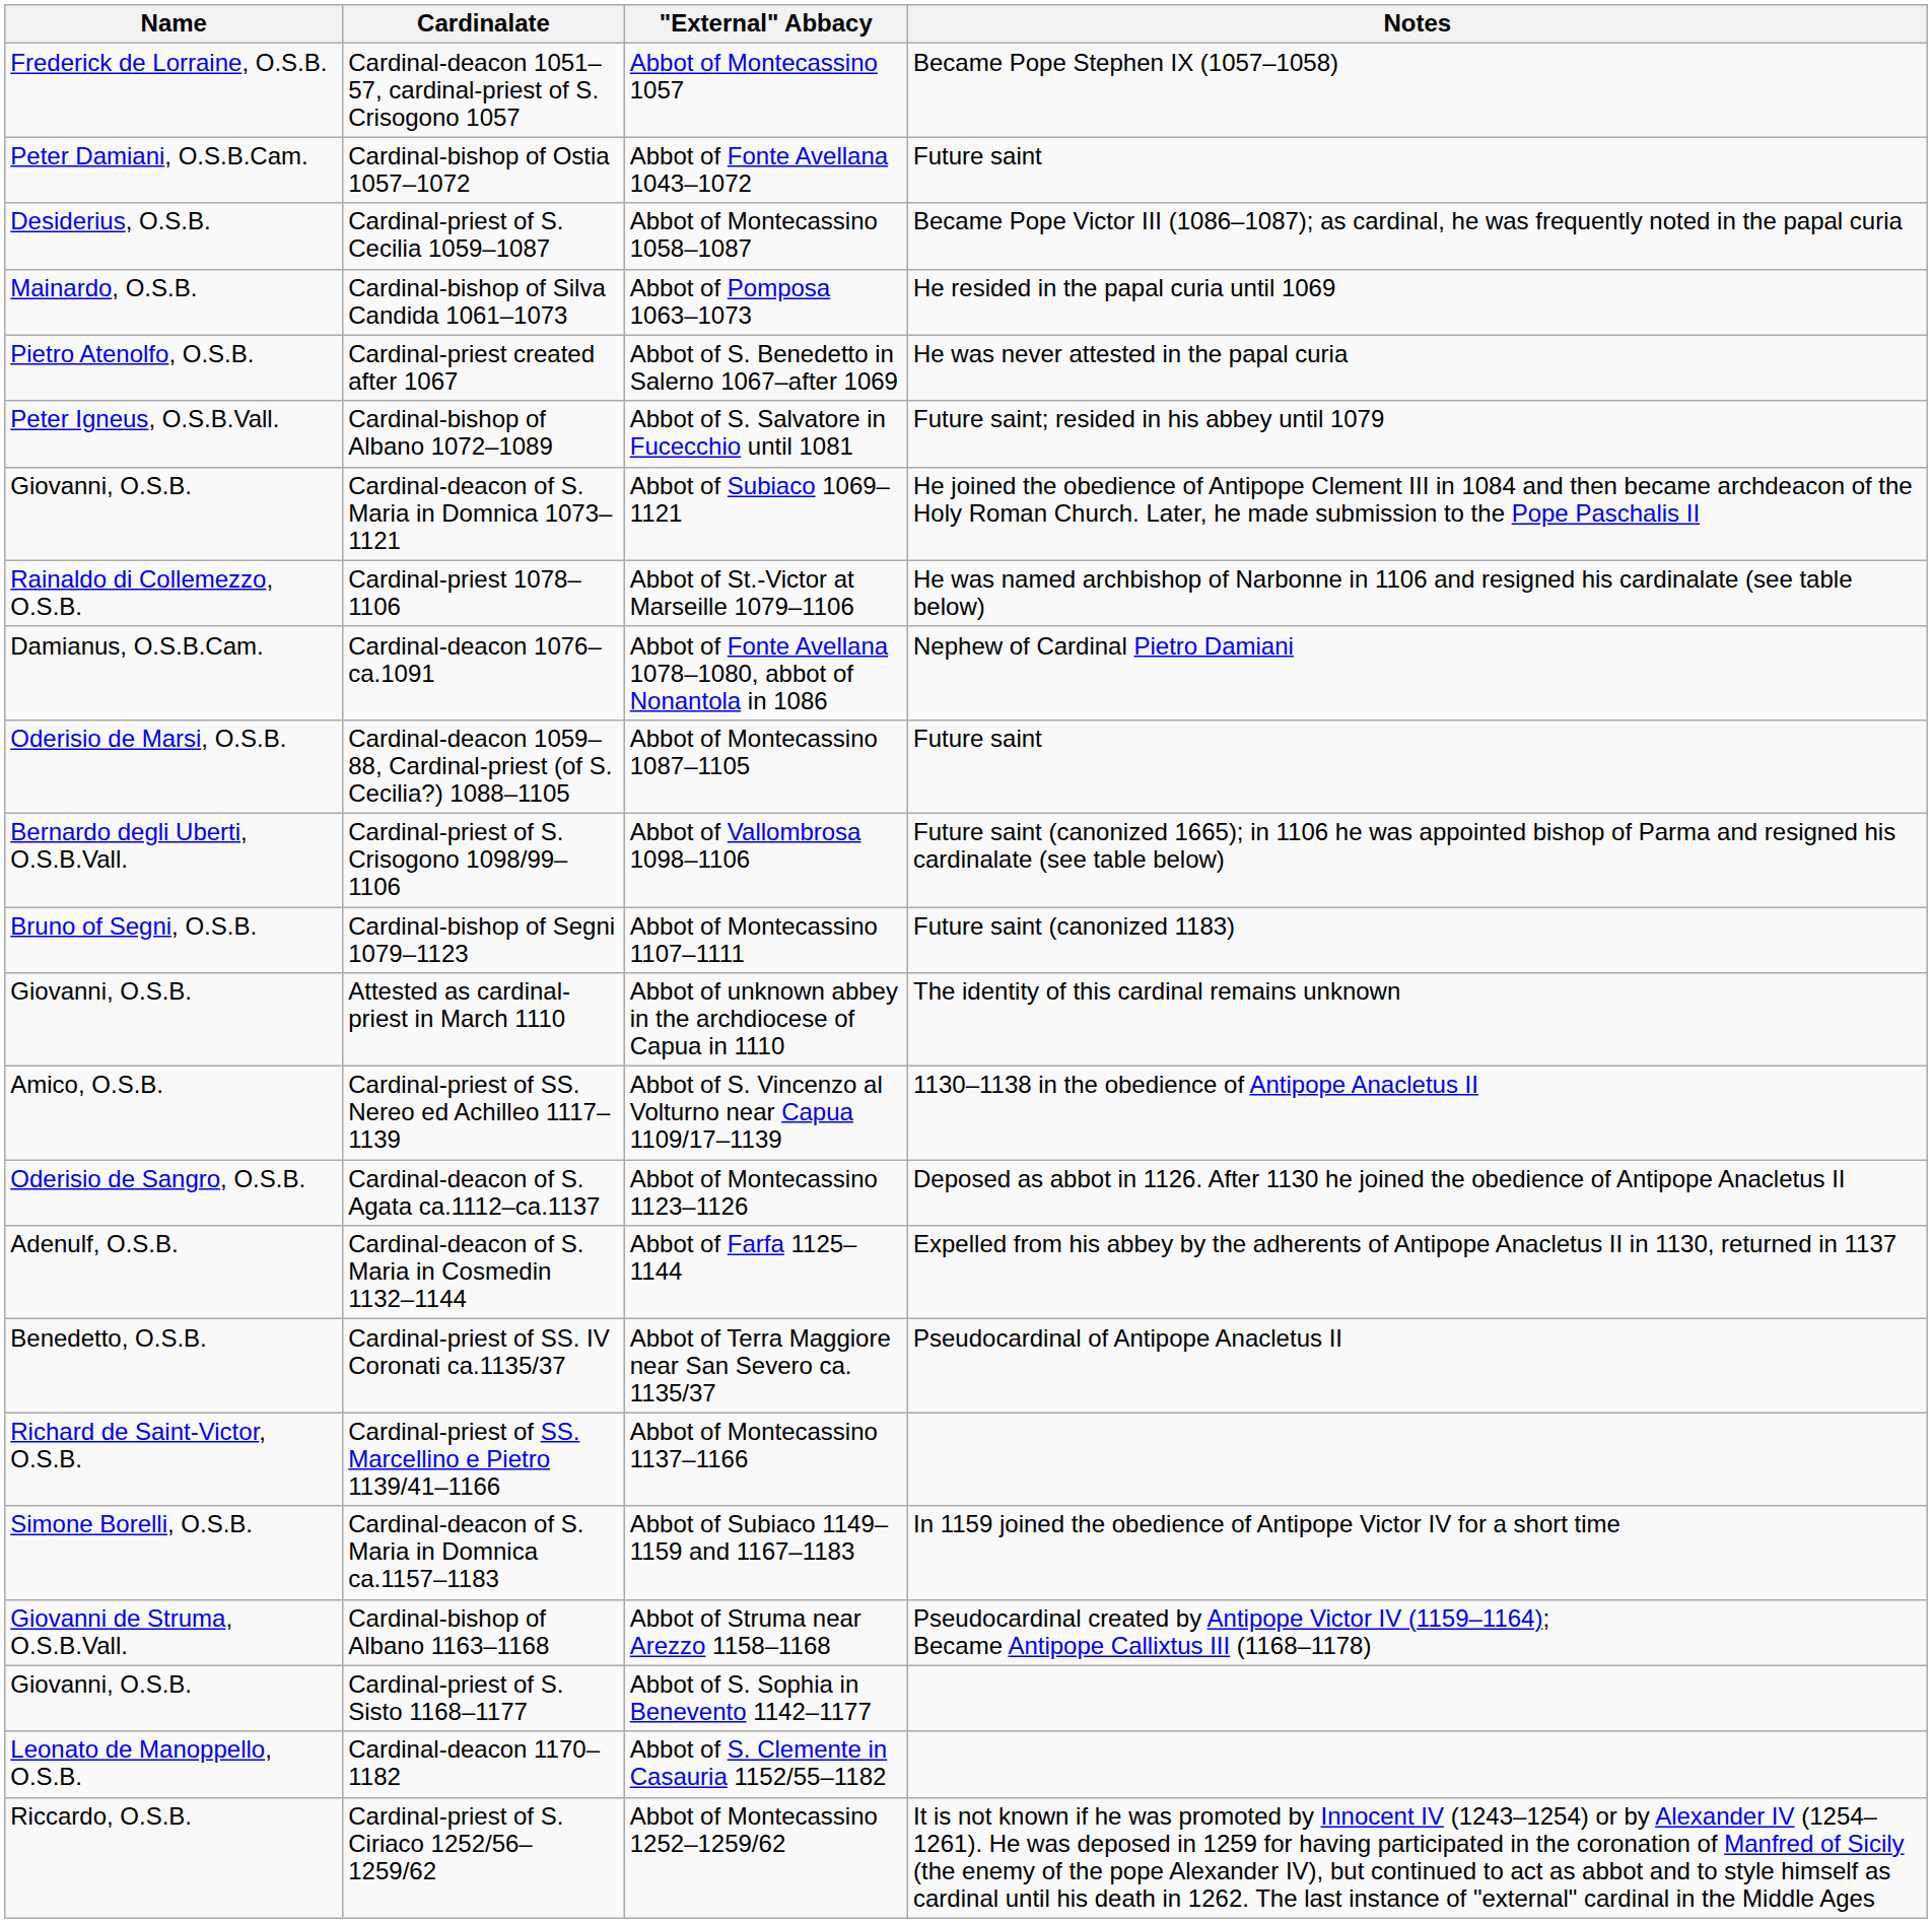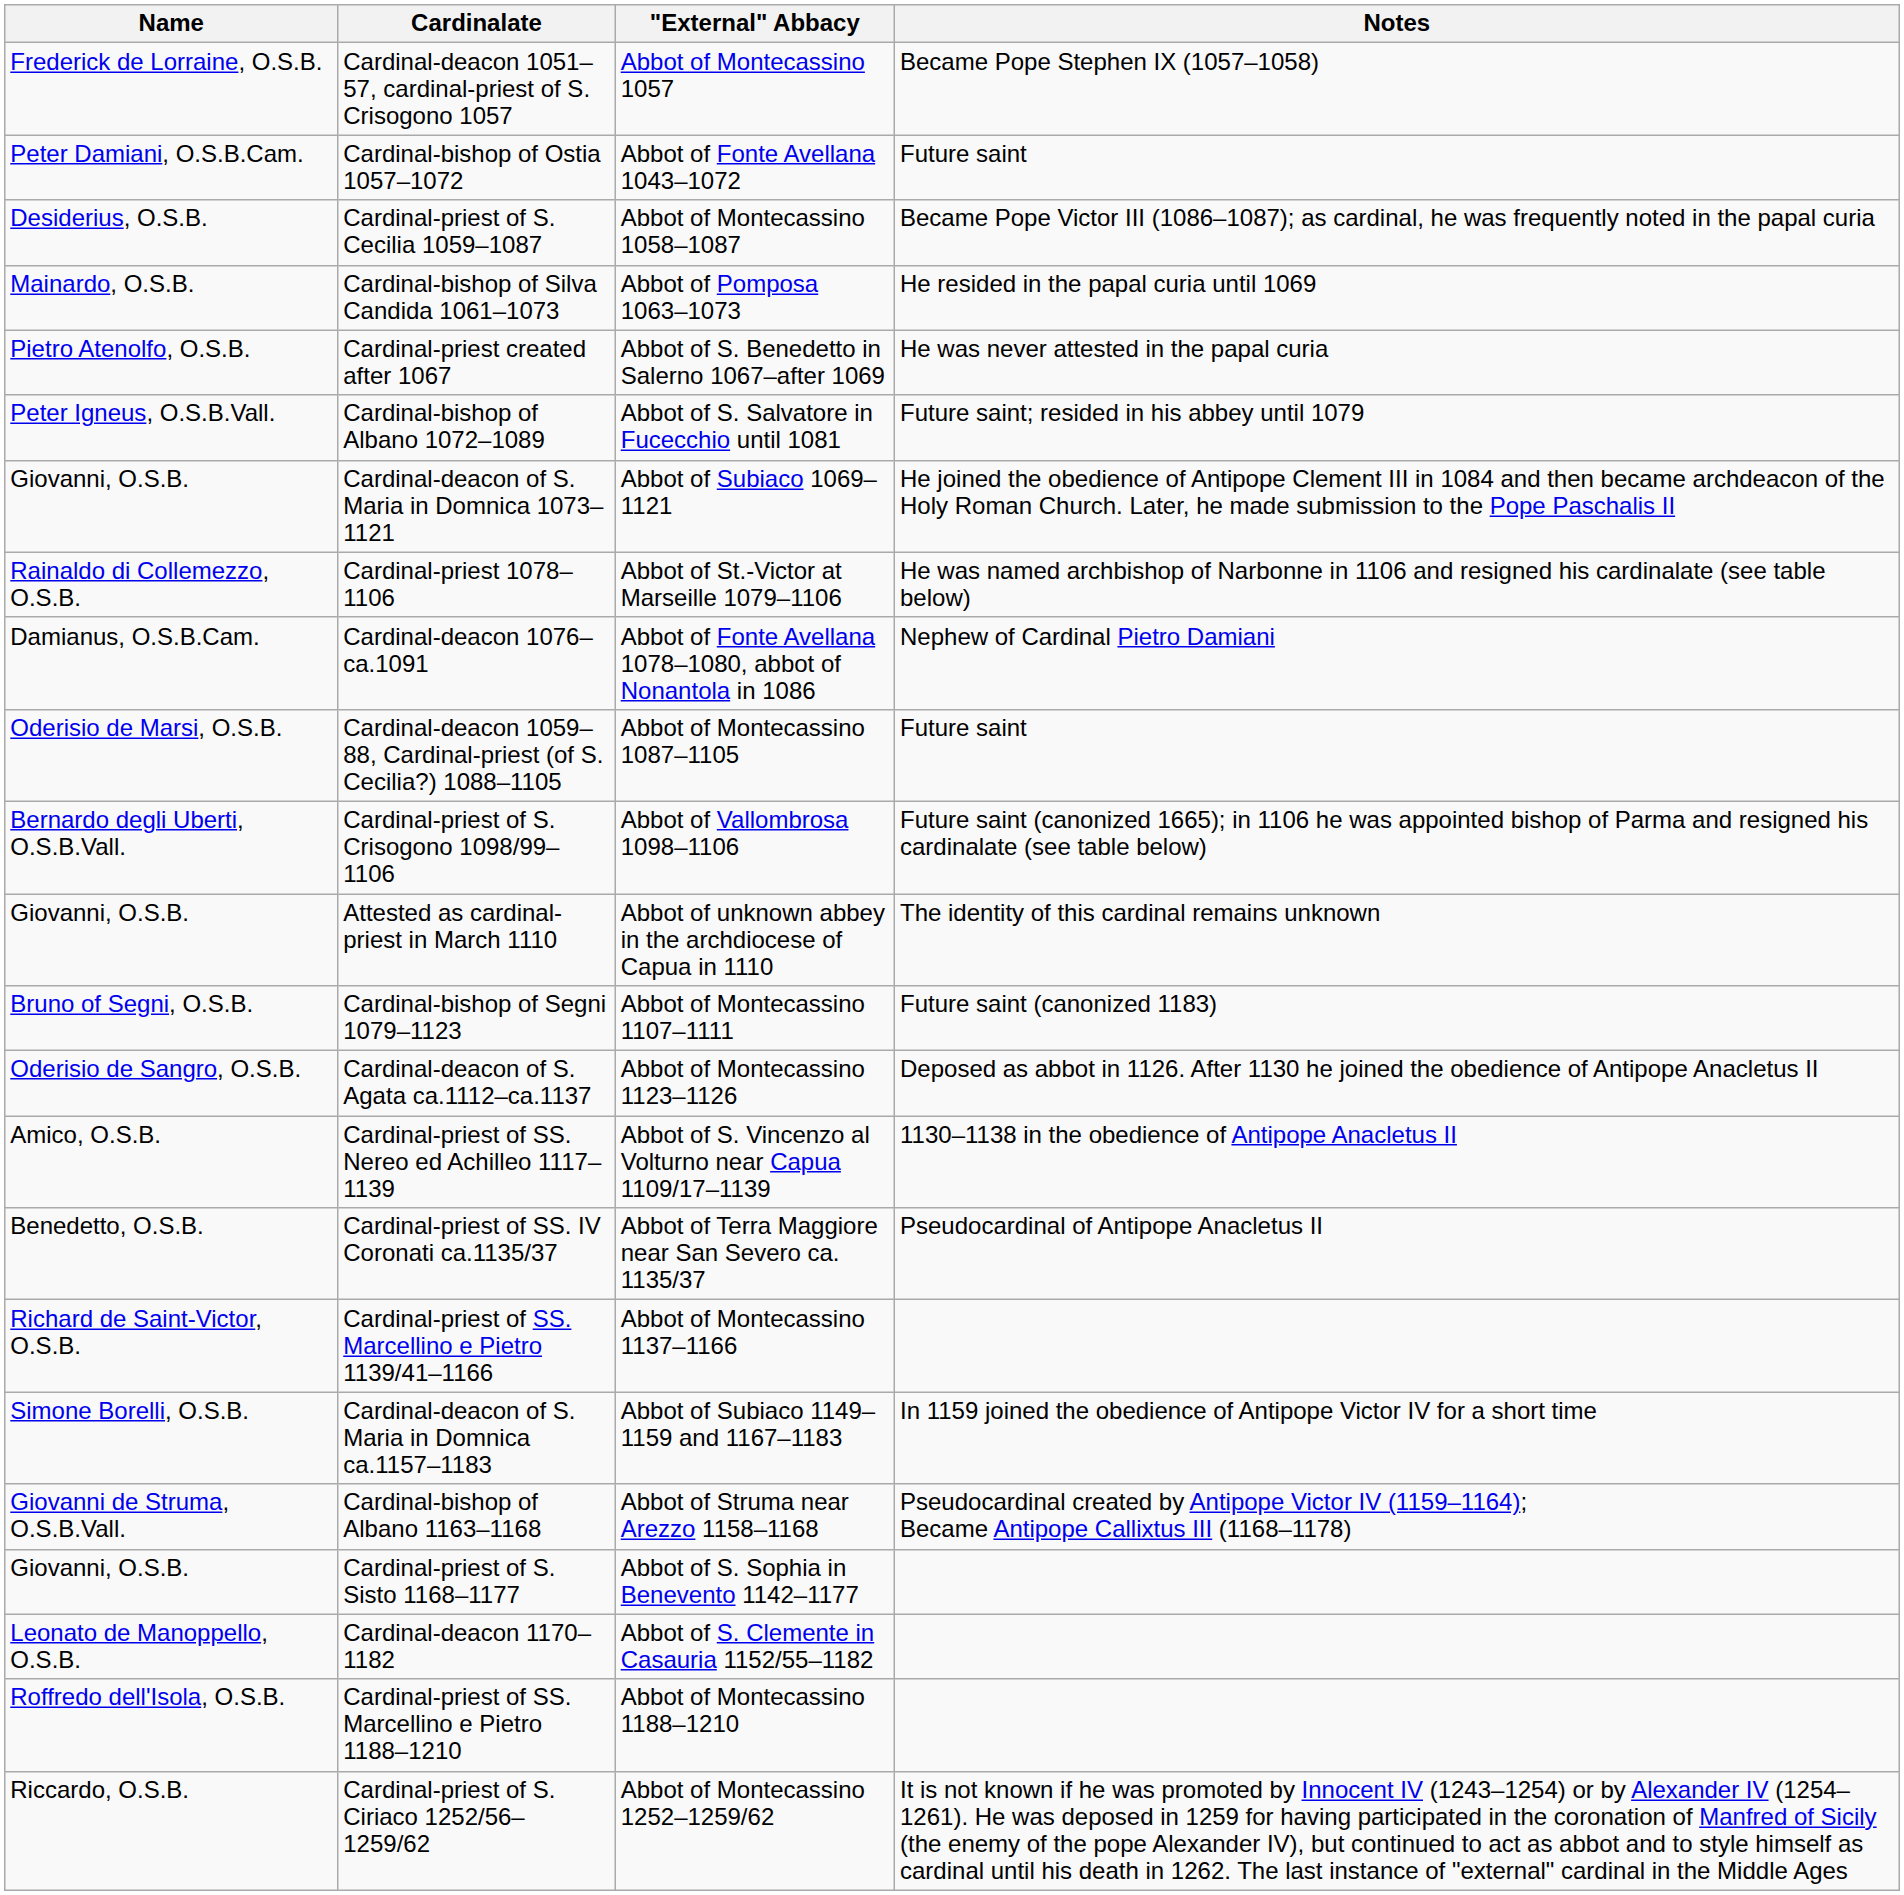rows swapped: Cardinal-bishop of Segni 1079–1123 <-> Attested as cardinal-priest in March 1110
rows swapped: Cardinal-priest of SS. Nereo ed Achilleo 1117–1139 <-> Cardinal-deacon of S. Agata ca.1112–ca.1137
- row: Adenulf, O.S.B. | Cardinal-deacon of S. Maria in Cosmedin 1132–1144 | Abbot of Farfa 1125–1144 | Expelled from his abbey by the adherents of Antipope Anacletus II in 1130, returned in 1137
+ row: Roffredo dell'Isola, O.S.B. | Cardinal-priest of SS. Marcellino e Pietro 1188–1210 | Abbot of Montecassino 1188–1210
